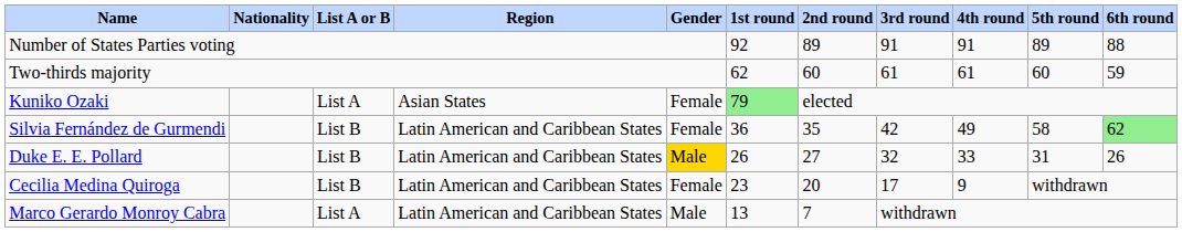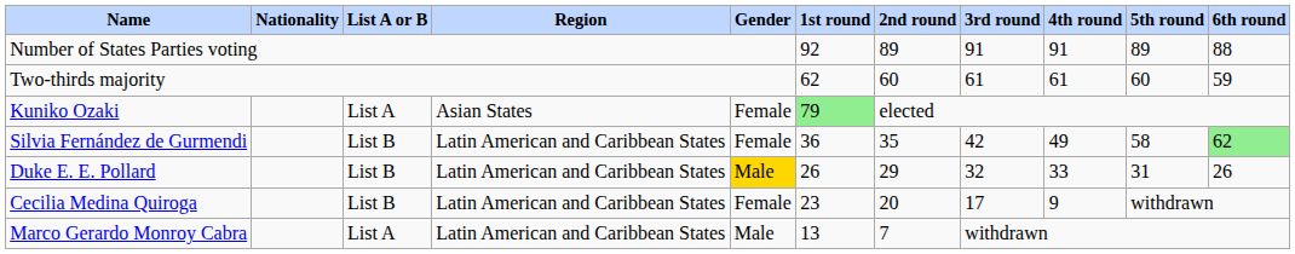Duke E. E. Pollard | 2nd round: 27 -> 29
